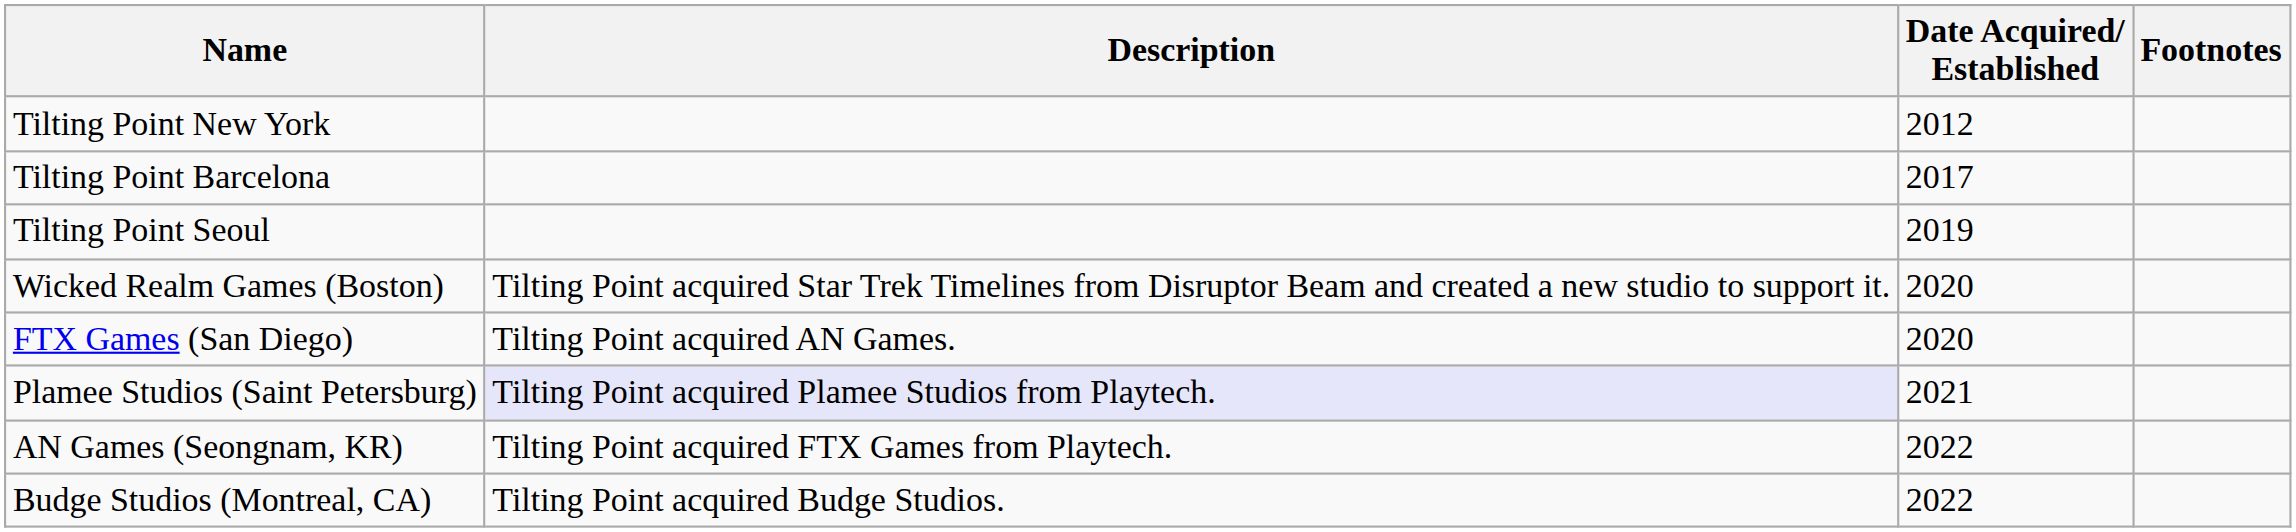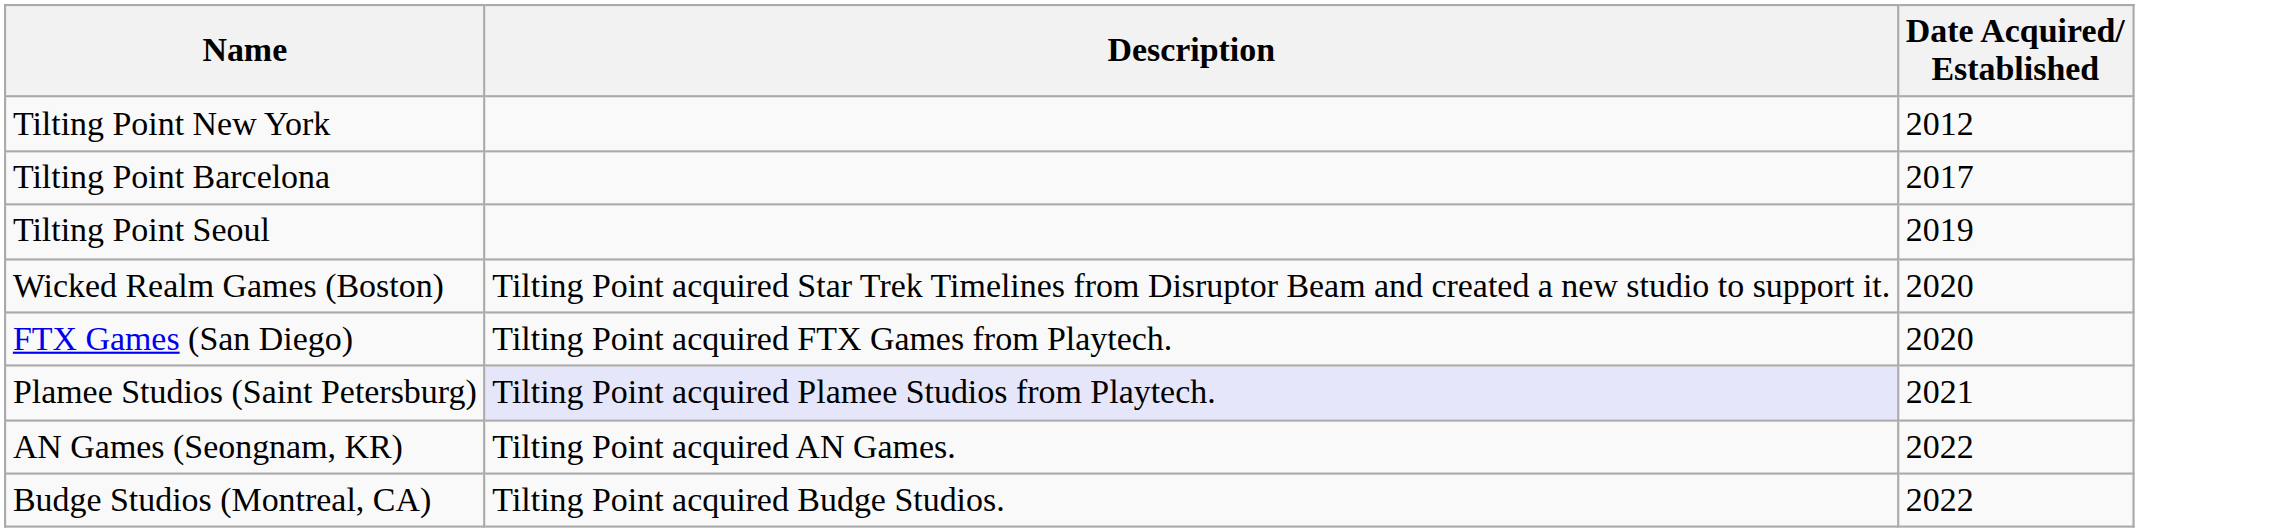- column: Footnotes
FTX Games (San Diego) | Description: Tilting Point acquired AN Games. -> Tilting Point acquired FTX Games from Playtech.
AN Games (Seongnam, KR) | Description: Tilting Point acquired FTX Games from Playtech. -> Tilting Point acquired AN Games.
